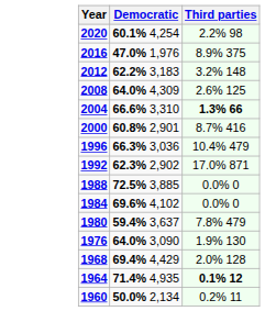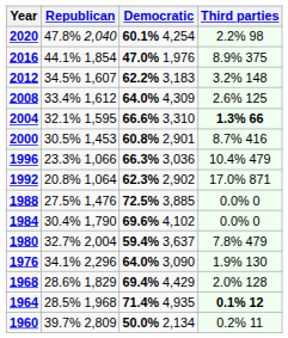+ column: Republican | 47.8% 2,040 | 44.1% 1,854 | 34.5% 1,607 | 33.4% 1,612 | 32.1% 1,595 | 30.5% 1,453 | 23.3% 1,066 | 20.8% 1,064 | 27.5% 1,476 | 30.4% 1,790 | 32.7% 2,004 | 34.1% 2,296 | 28.6% 1,829 | 28.5% 1,968 | 39.7% 2,809
